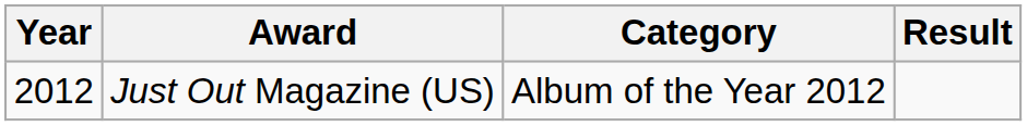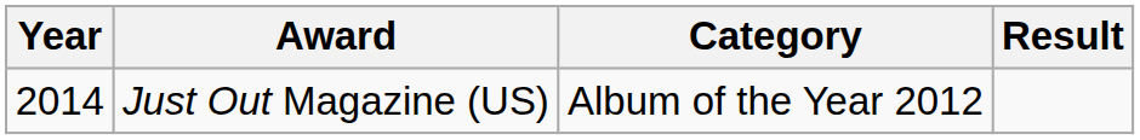Just Out Magazine (US) | Year: 2012 -> 2014
